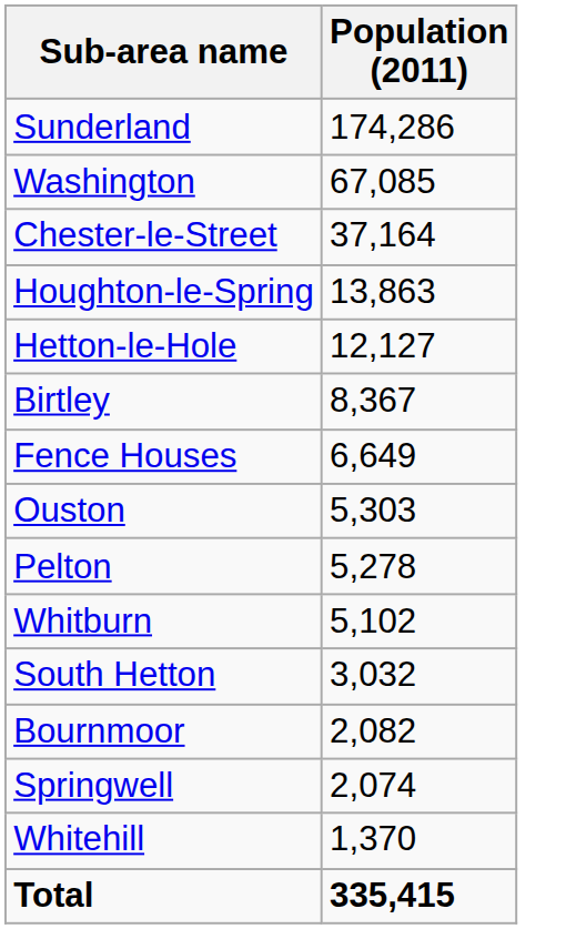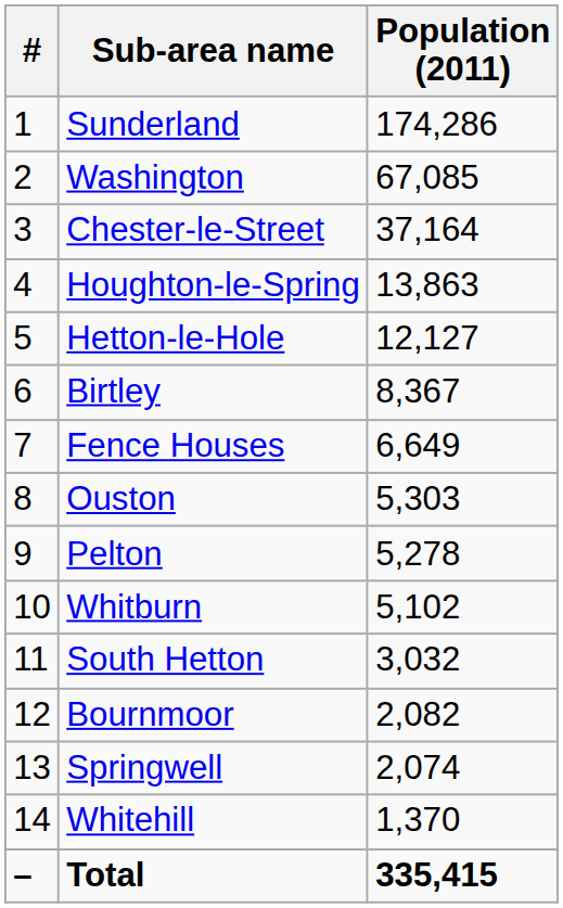+ column: # | 1 | 2 | 3 | 4 | 5 | 6 | 7 | 8 | 9 | 10 | 11 | 12 | 13 | 14 | –
